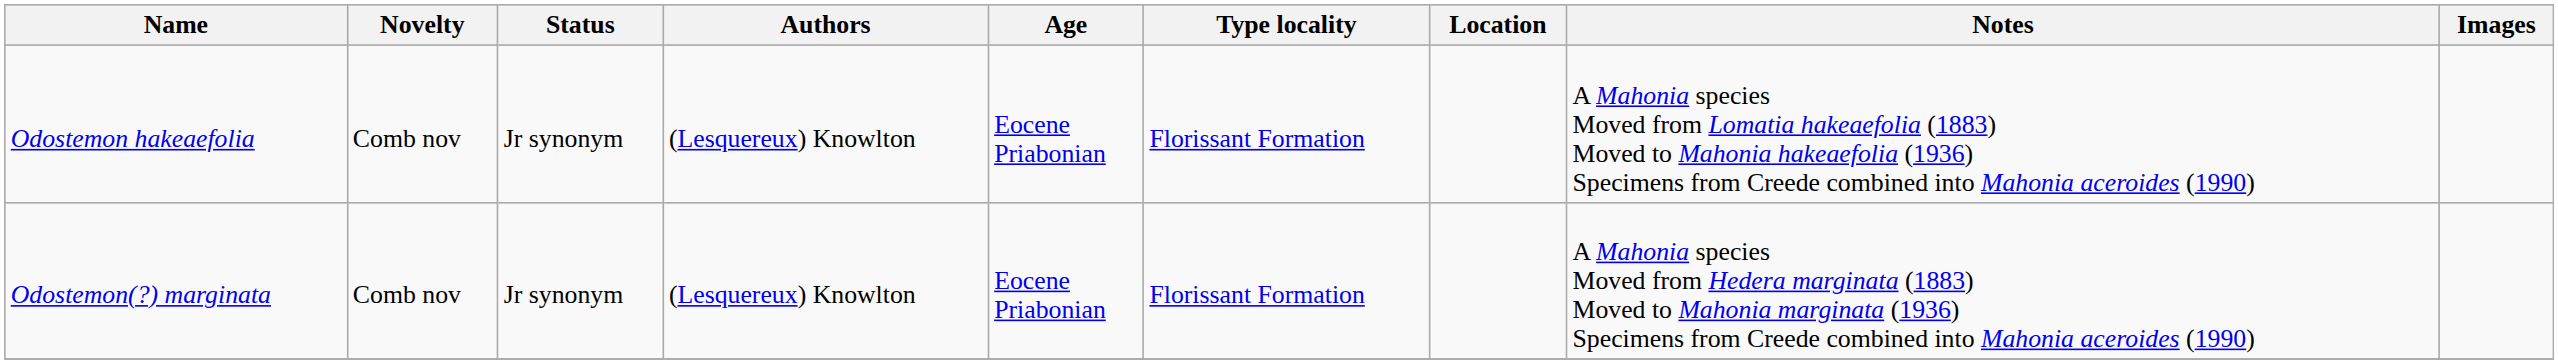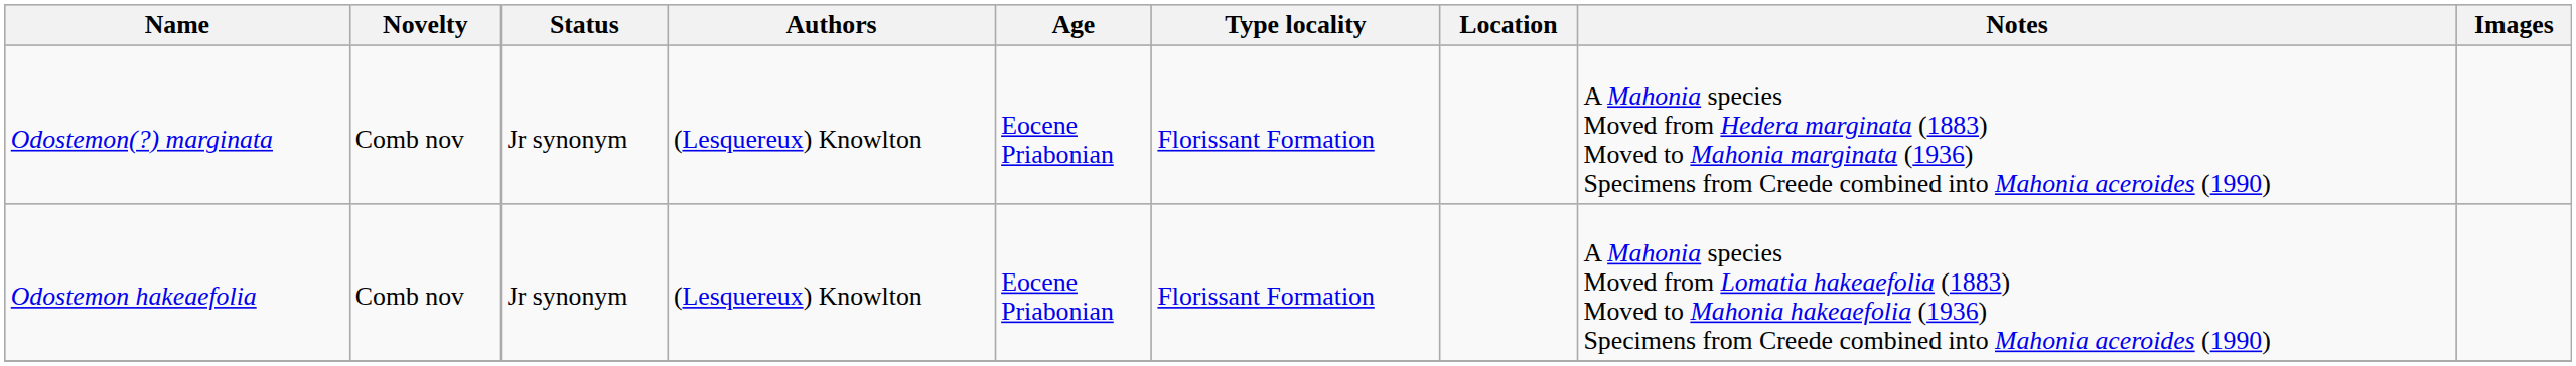rows swapped: Odostemon hakeaefolia <-> Odostemon(?) marginata
